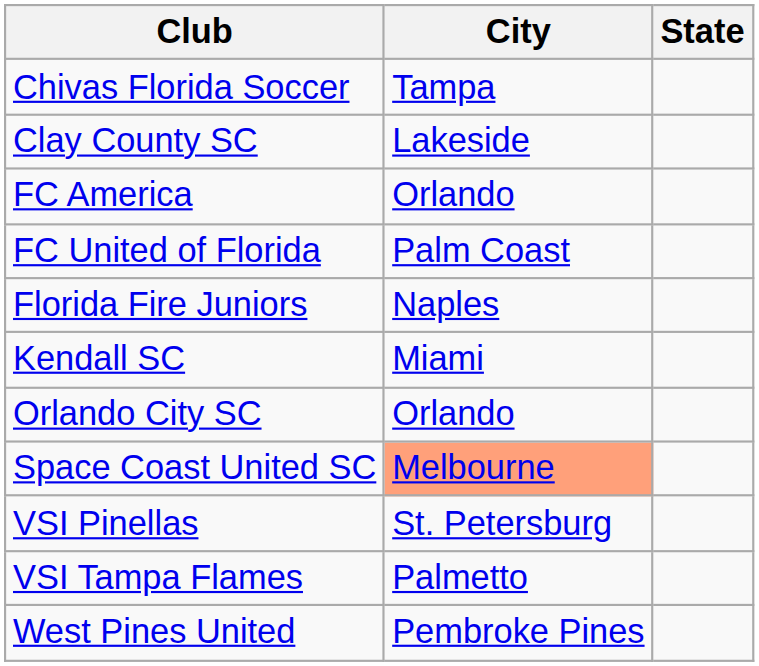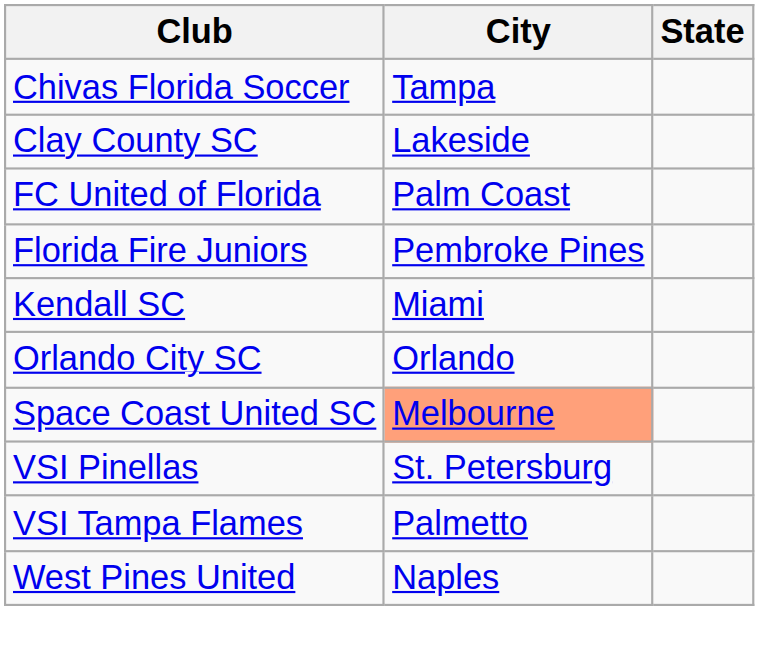- row: FC America | Orlando
Florida Fire Juniors | City: Naples -> Pembroke Pines
West Pines United | City: Pembroke Pines -> Naples
